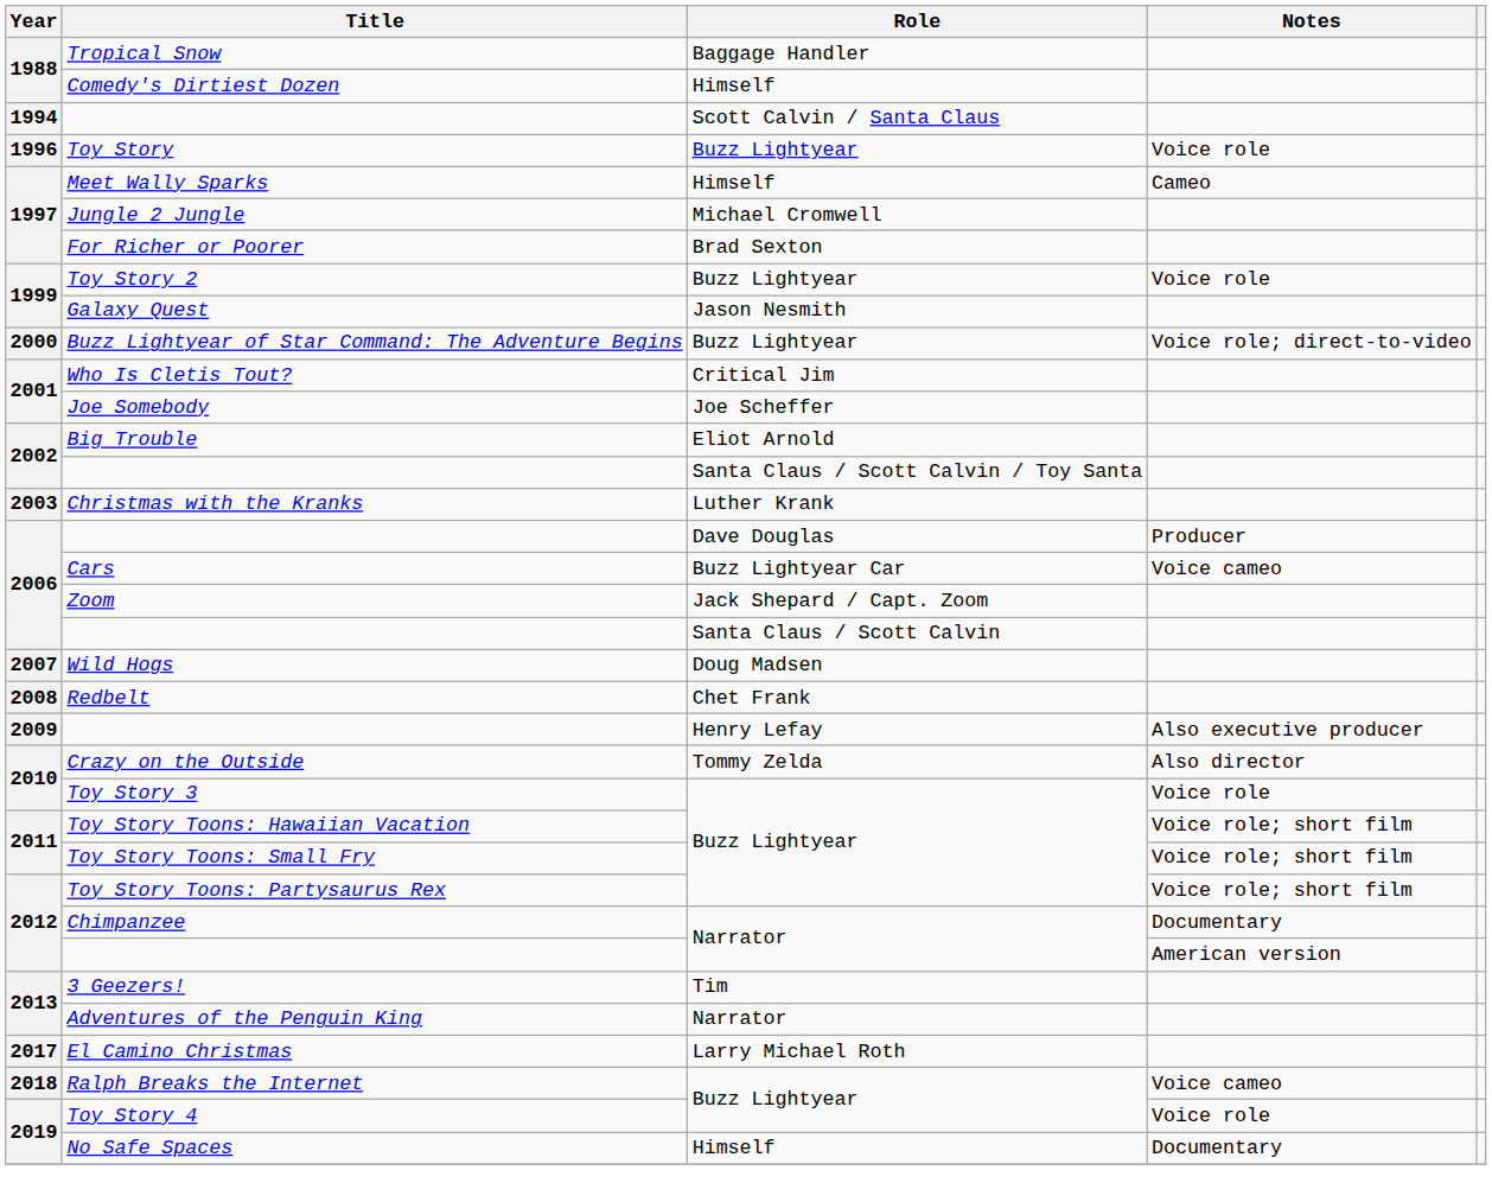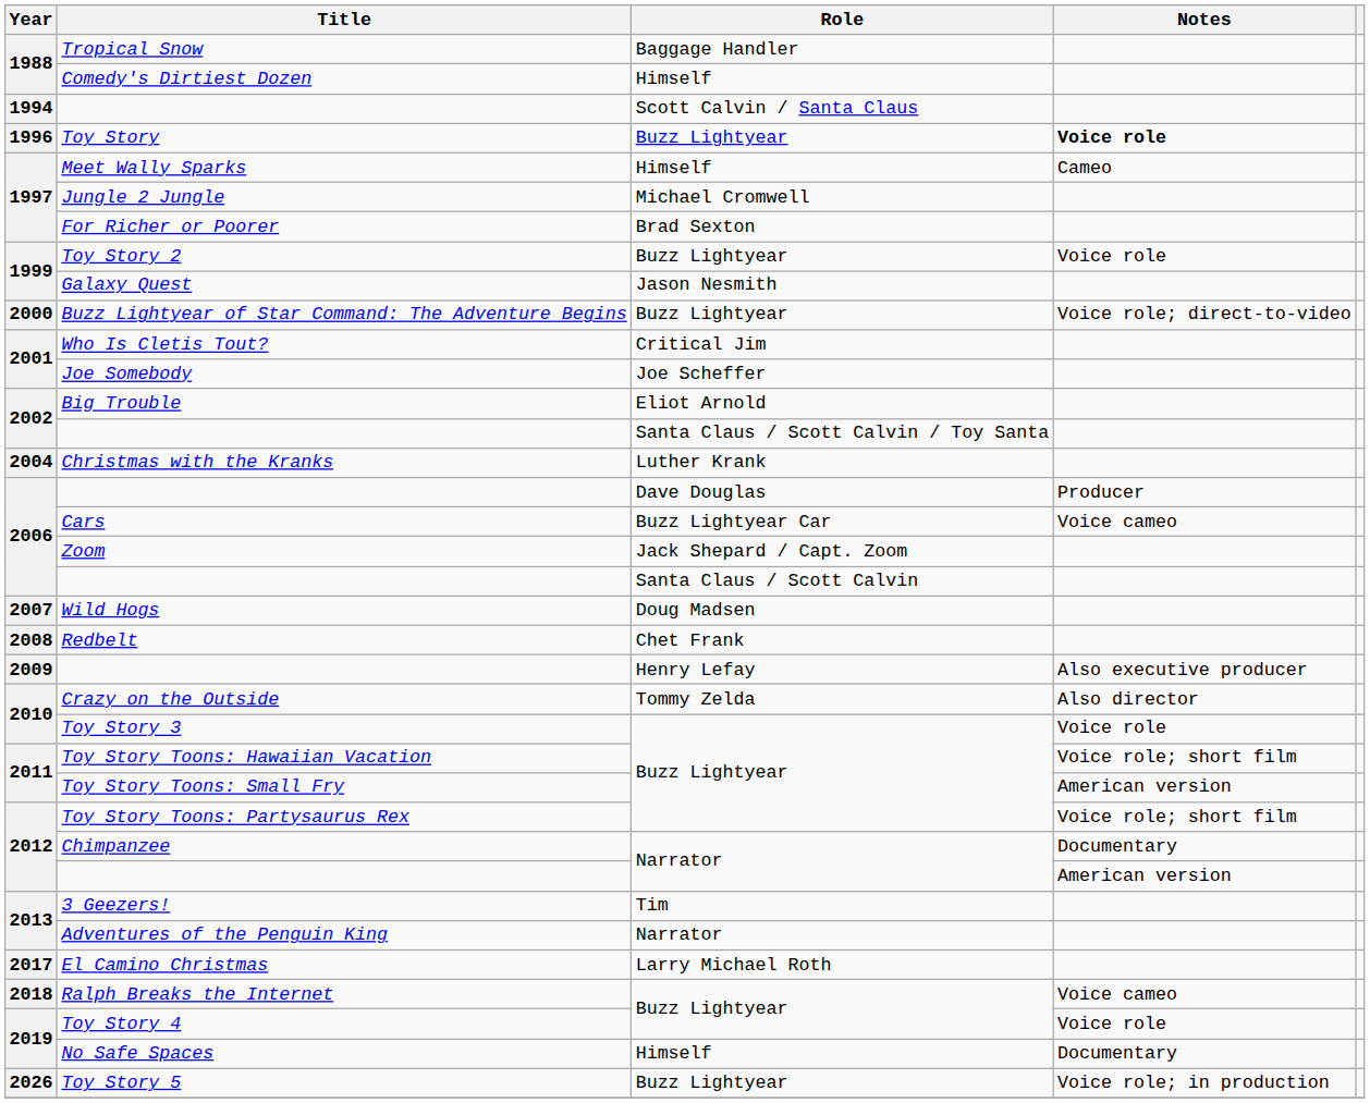Toy Story | Notes: normal -> bold
Christmas with the Kranks | Year: 2003 -> 2004
Toy Story Toons: Small Fry | Notes: Voice role; short film -> American version
+ row: 2026 | Toy Story 5 | Buzz Lightyear | Voice role; in production
